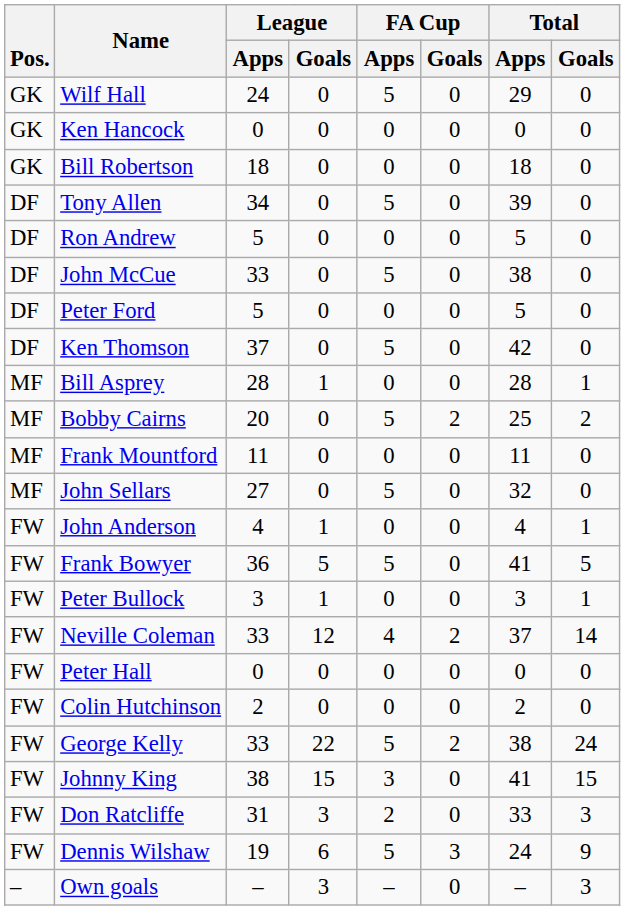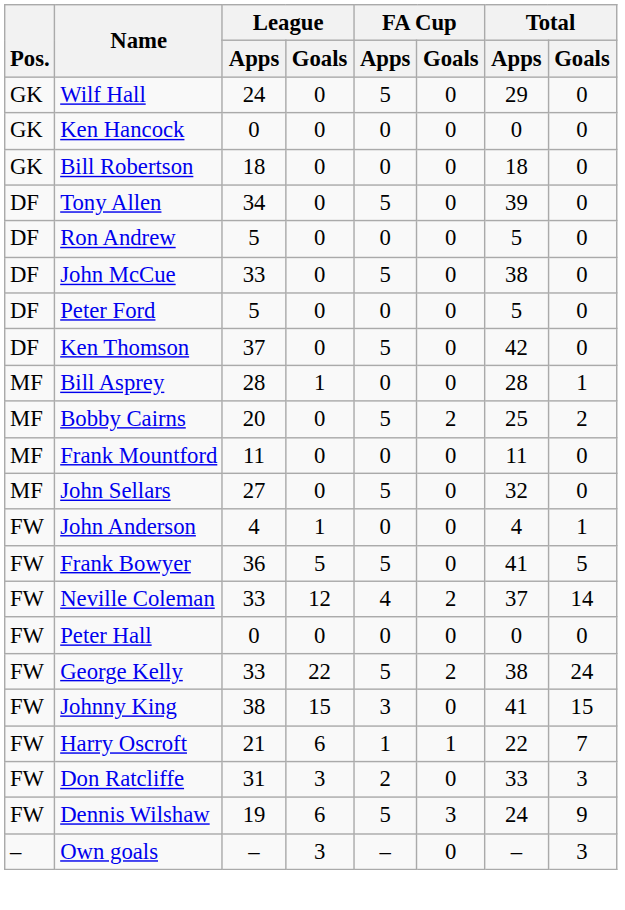- row: FW | Peter Bullock | 3 | 1 | 0 | 0 | 3 | 1
- row: FW | Colin Hutchinson | 2 | 0 | 0 | 0 | 2 | 0
+ row: FW | Harry Oscroft | 21 | 6 | 1 | 1 | 22 | 7
